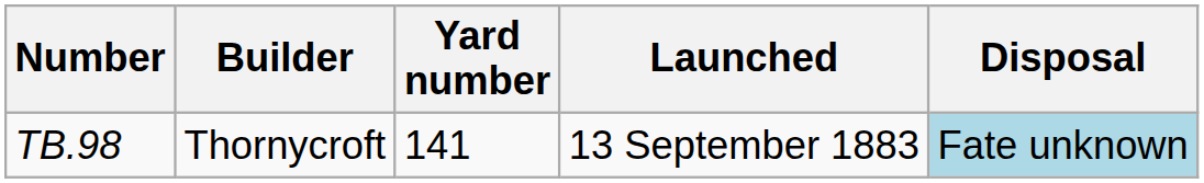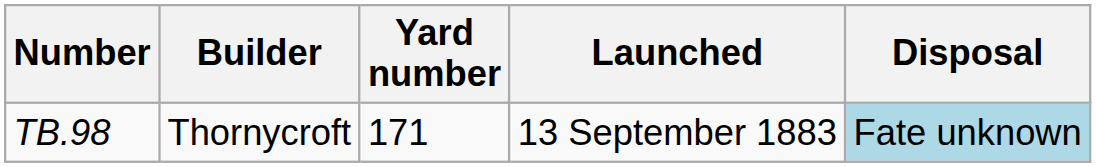TB.98 | Yard number: 141 -> 171
